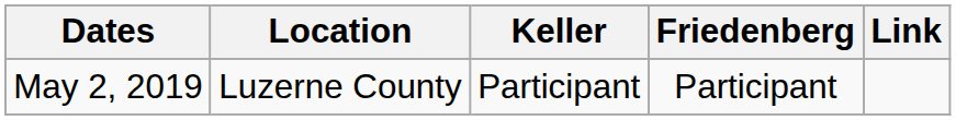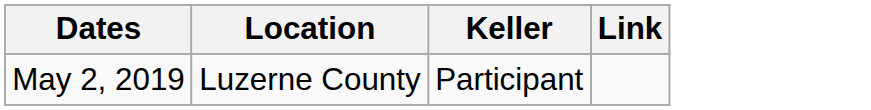- column: Friedenberg | Participant
